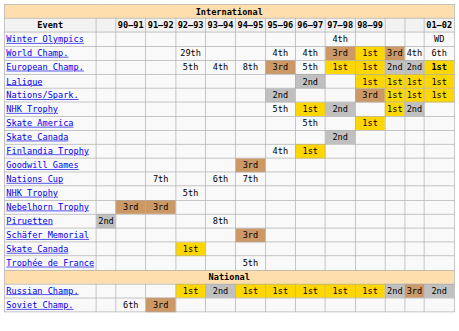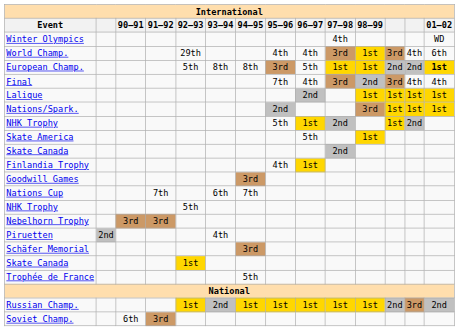European Champ. | 93–94: 4th -> 8th
+ row: Final | 7th | 4th | 3rd | 2nd | 3rd | 4th | 4th
Piruetten | 93–94: 8th -> 4th
